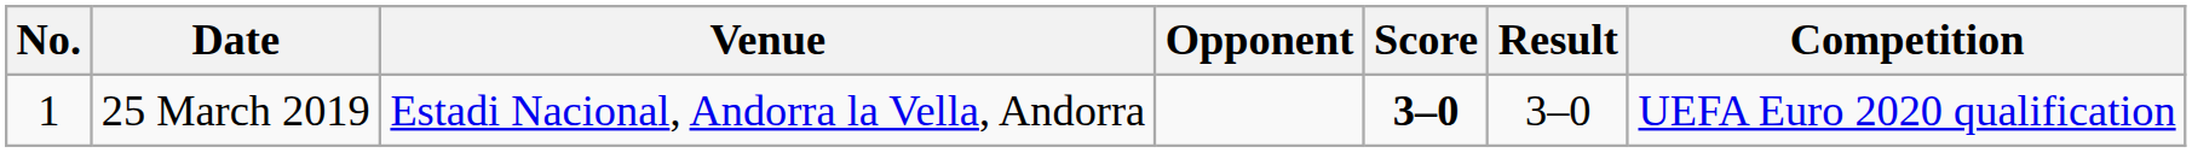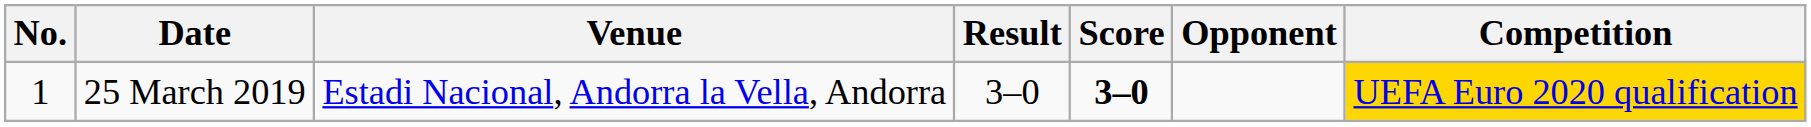columns swapped: Opponent <-> Result
25 March 2019 | Competition: no background -> gold background
